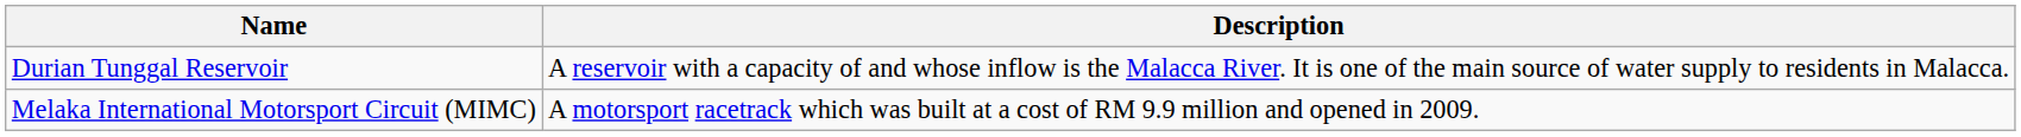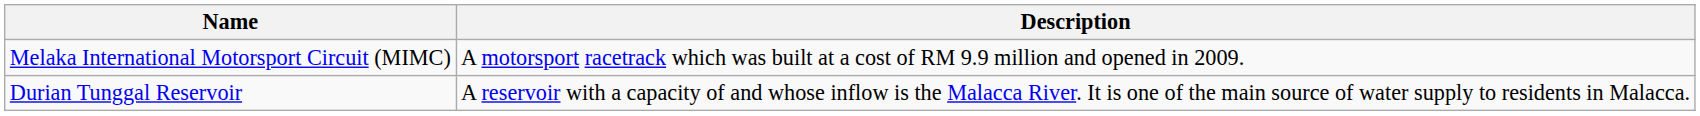rows swapped: Durian Tunggal Reservoir <-> Melaka International Motorsport Circuit (MIMC)
